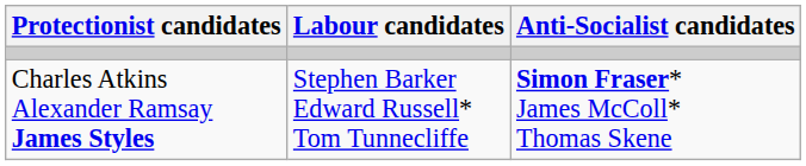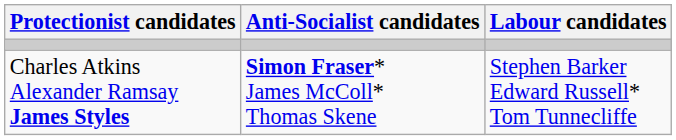columns swapped: Anti-Socialist candidates <-> Labour candidates
